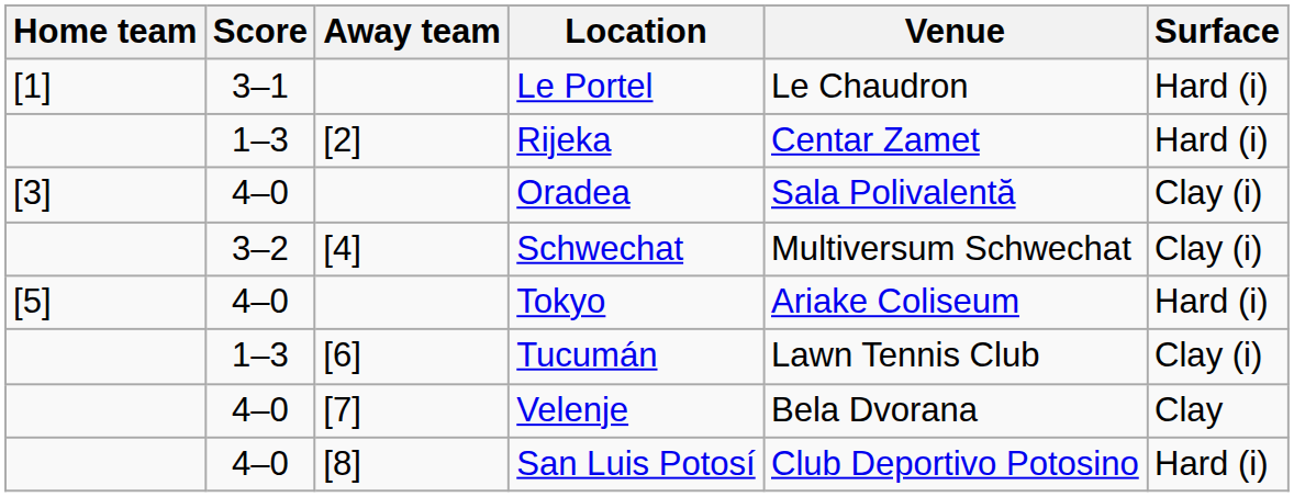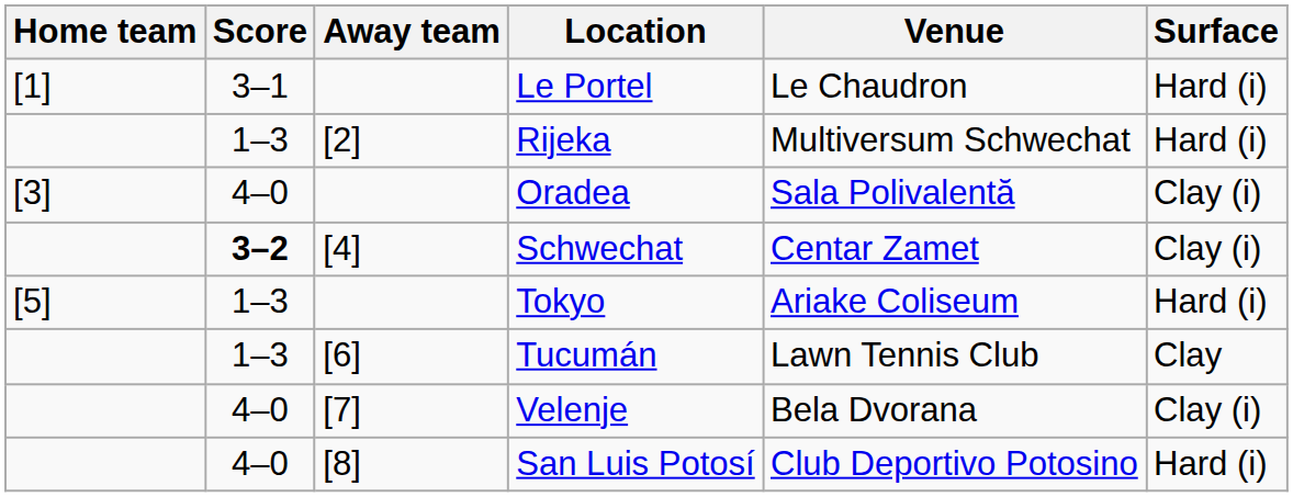Rijeka | Venue: Centar Zamet -> Multiversum Schwechat
Schwechat | Score: normal -> bold
Schwechat | Venue: Multiversum Schwechat -> Centar Zamet
Tokyo | Score: 4–0 -> 1–3
Tucumán | Surface: Clay (i) -> Clay
Velenje | Surface: Clay -> Clay (i)
